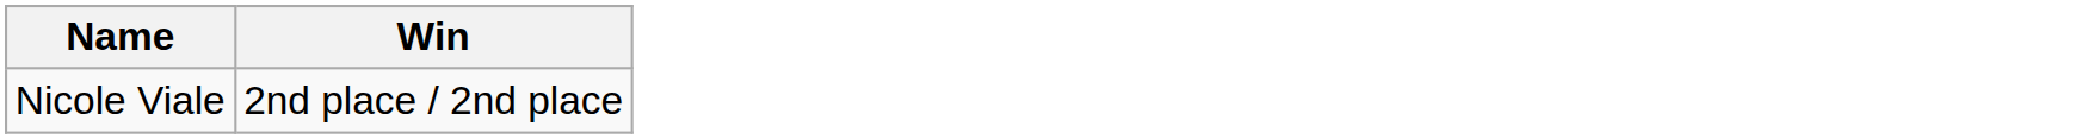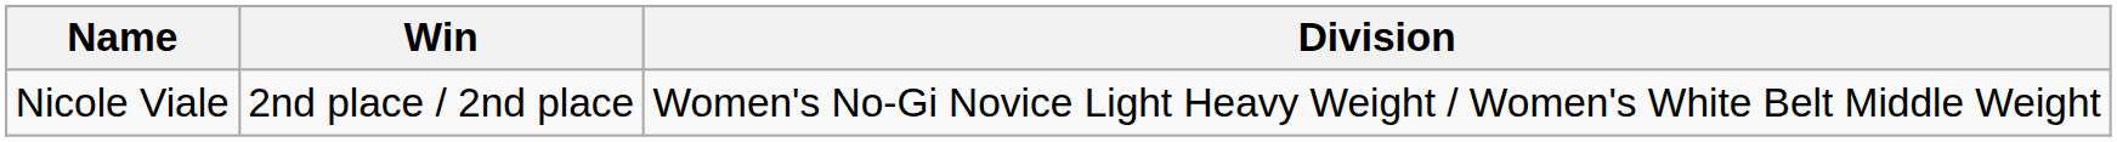+ column: Division | Women's No-Gi Novice Light Heavy Weight / Women's White Belt Middle Weight
